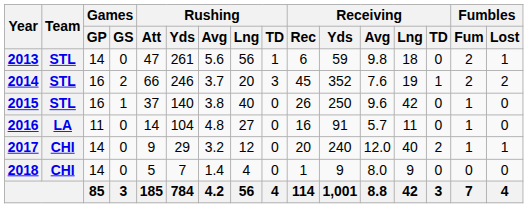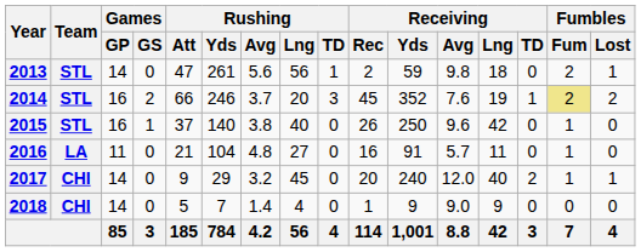2013 | Receiving / Rec: 6 -> 2
2014 | Fumbles / Fum: no background -> khaki background
2016 | Rushing / Att: 14 -> 21
2017 | Rushing / Lng: 12 -> 45
2018 | Receiving / Avg: 8.0 -> 9.0
